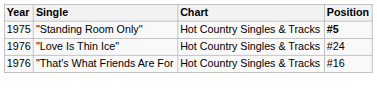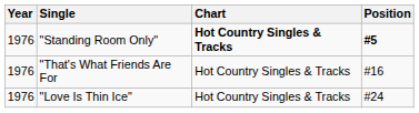"Standing Room Only" | Year: 1975 -> 1976
"Standing Room Only" | Chart: normal -> bold
rows swapped: "That's What Friends Are For <-> "Love Is Thin Ice"
